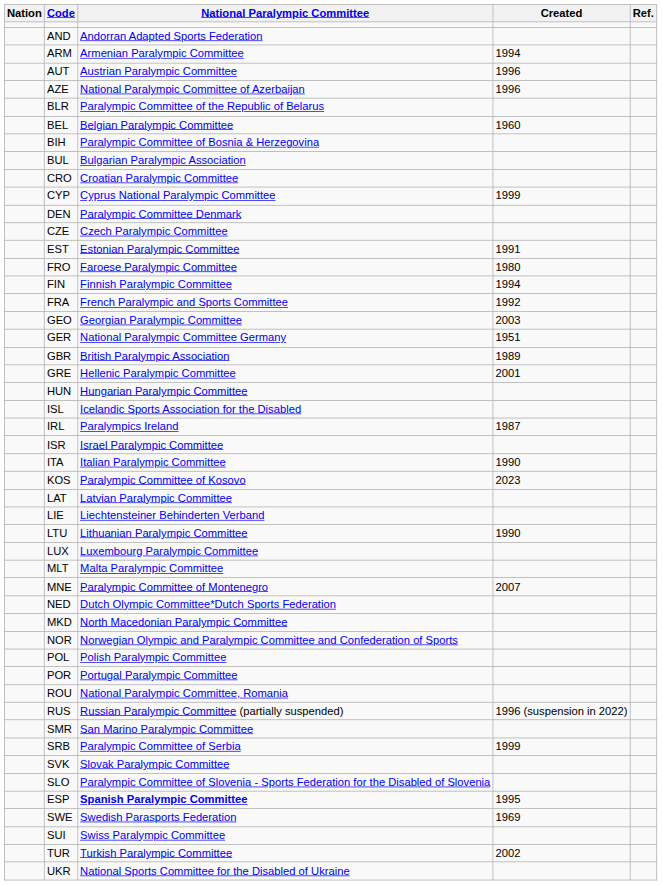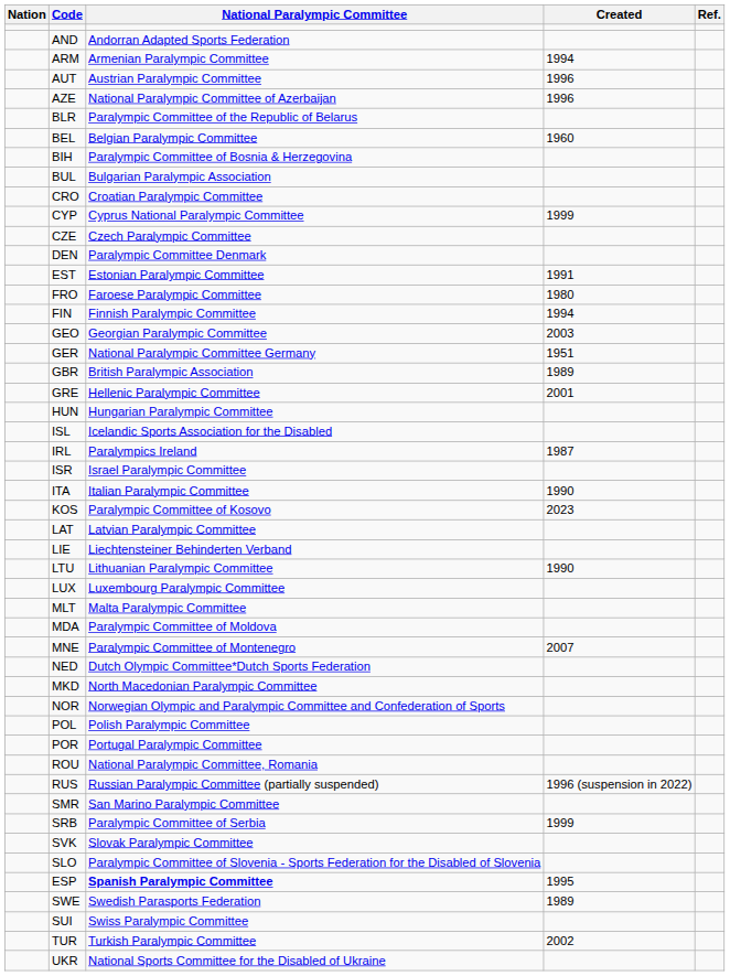rows swapped: CZE <-> DEN
- row: FRA | French Paralympic and Sports Committee | 1992
+ row: MDA | Paralympic Committee of Moldova
SWE | Created: 1969 -> 1989
